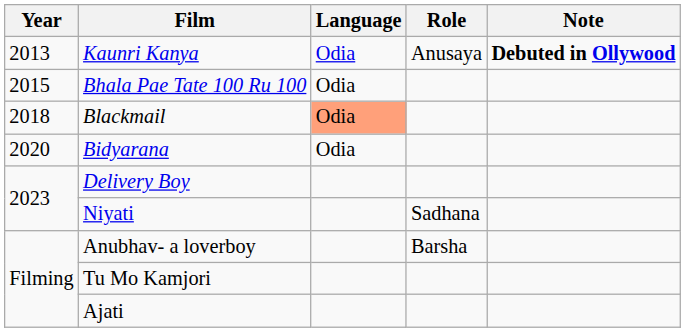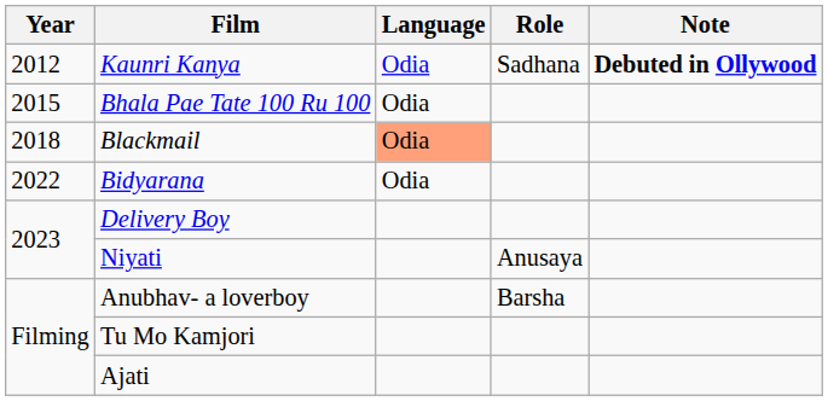Kaunri Kanya | Year: 2013 -> 2012
Kaunri Kanya | Role: Anusaya -> Sadhana
Bidyarana | Year: 2020 -> 2022
Niyati | Role: Sadhana -> Anusaya
